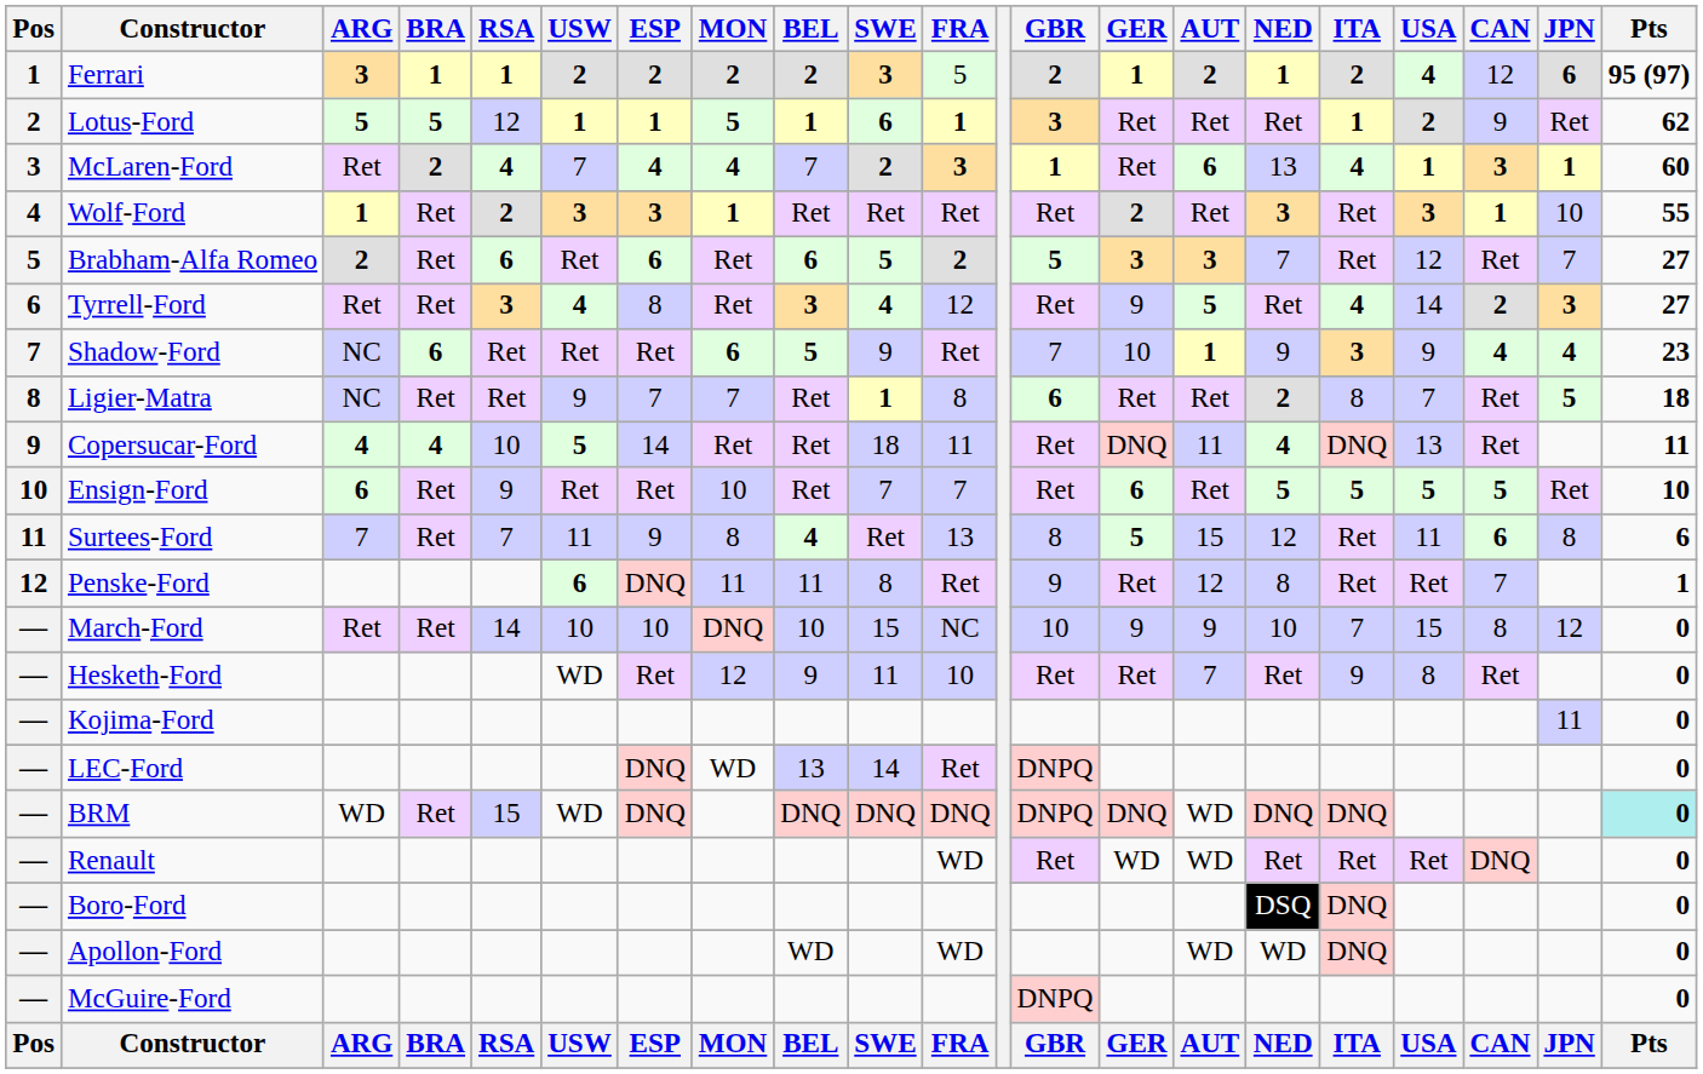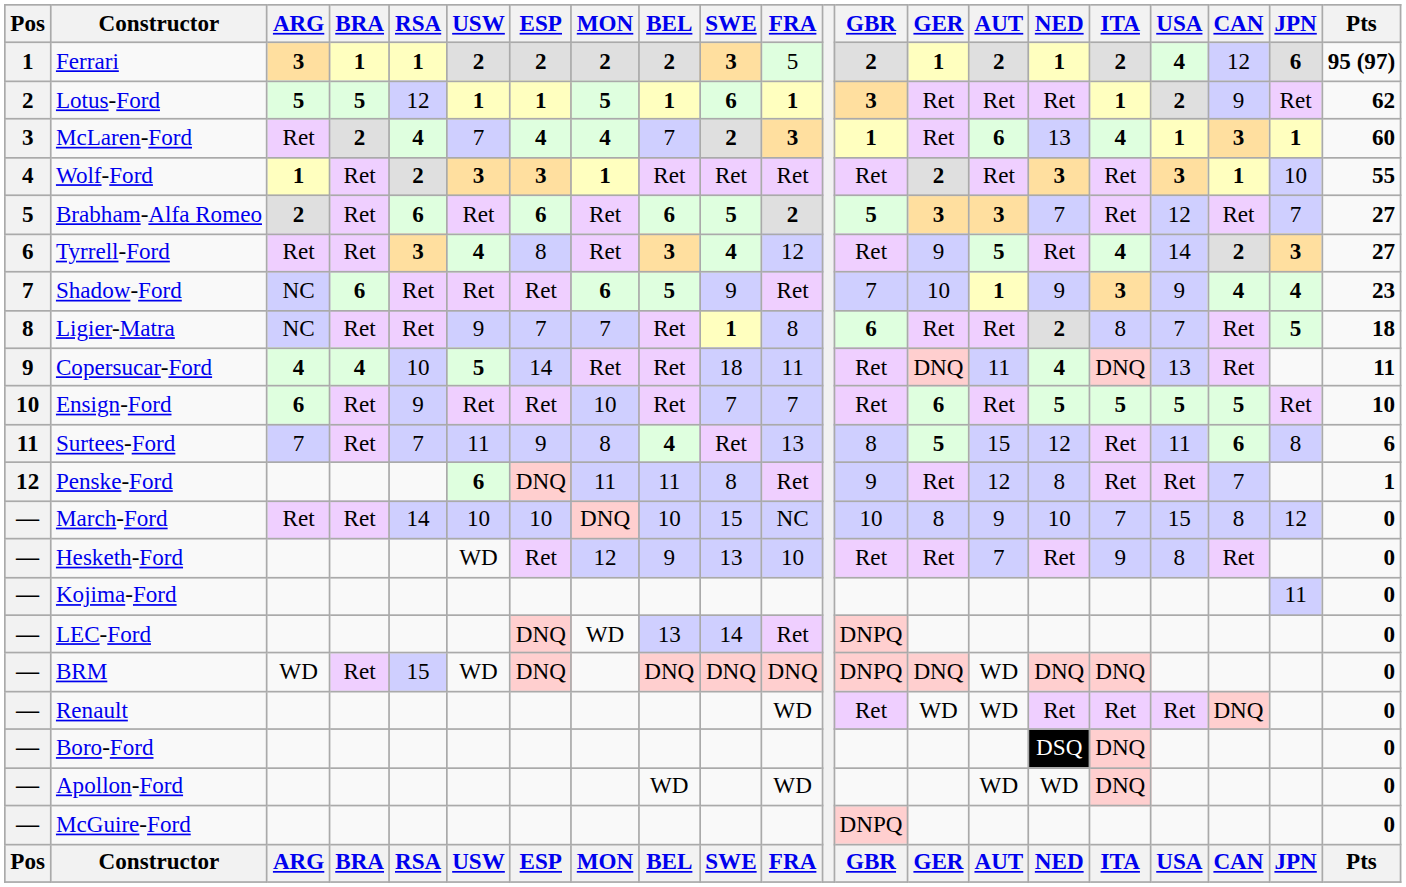March-Ford | GER: 9 -> 8
Hesketh-Ford | SWE: 11 -> 13
BRM | Pts: paleturquoise background -> no background
